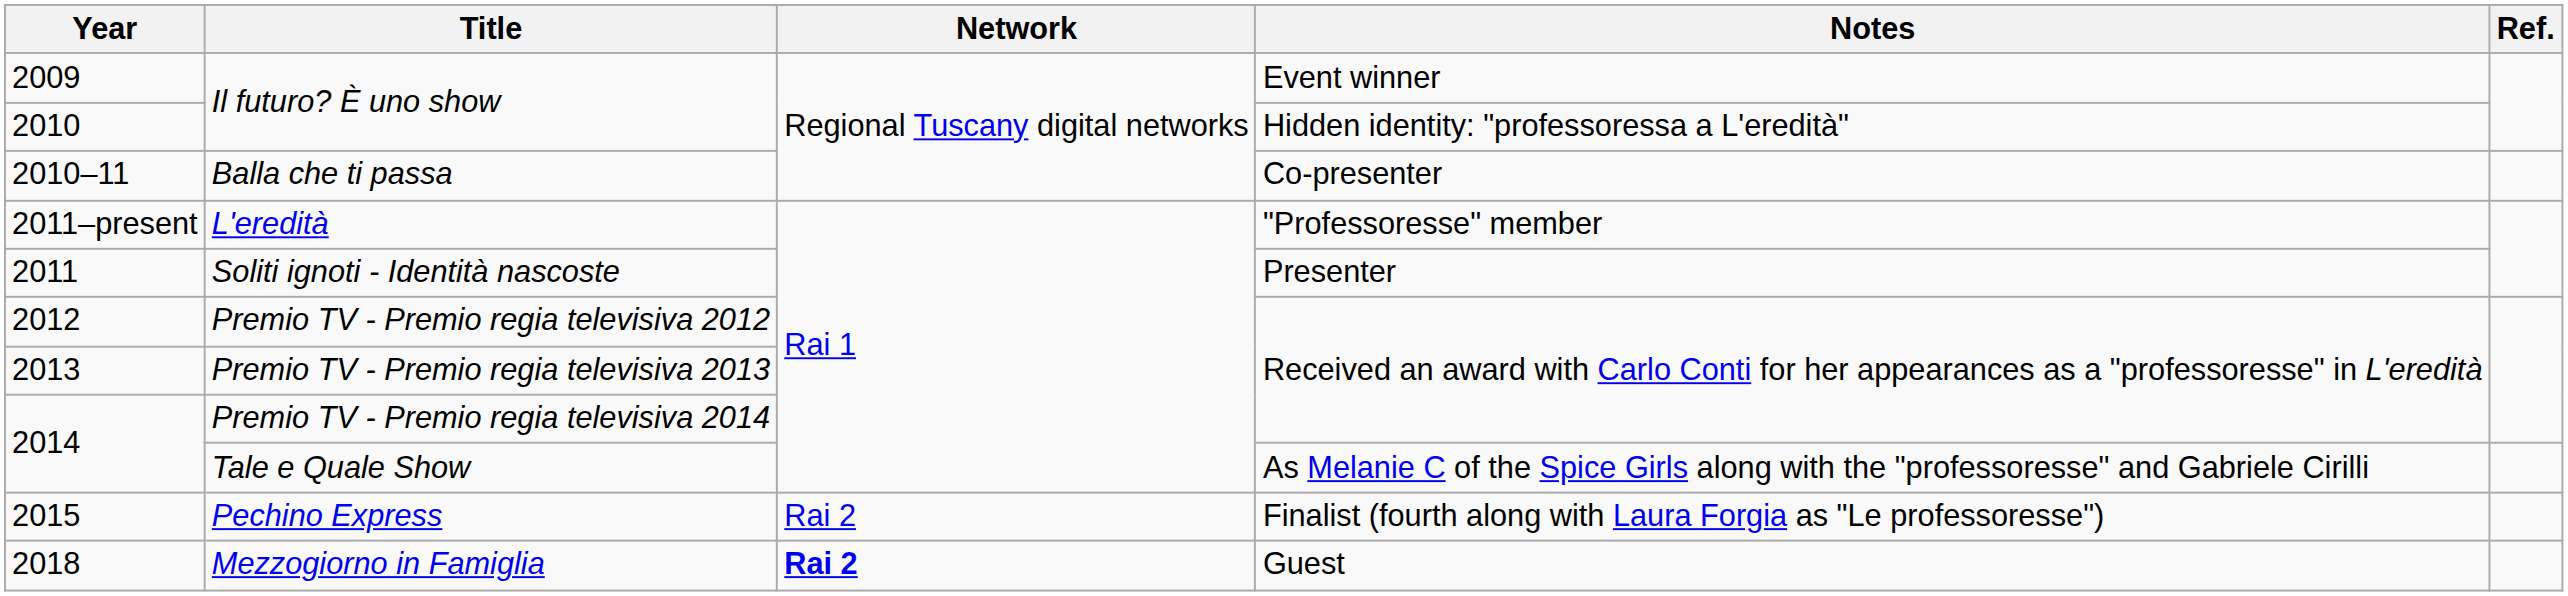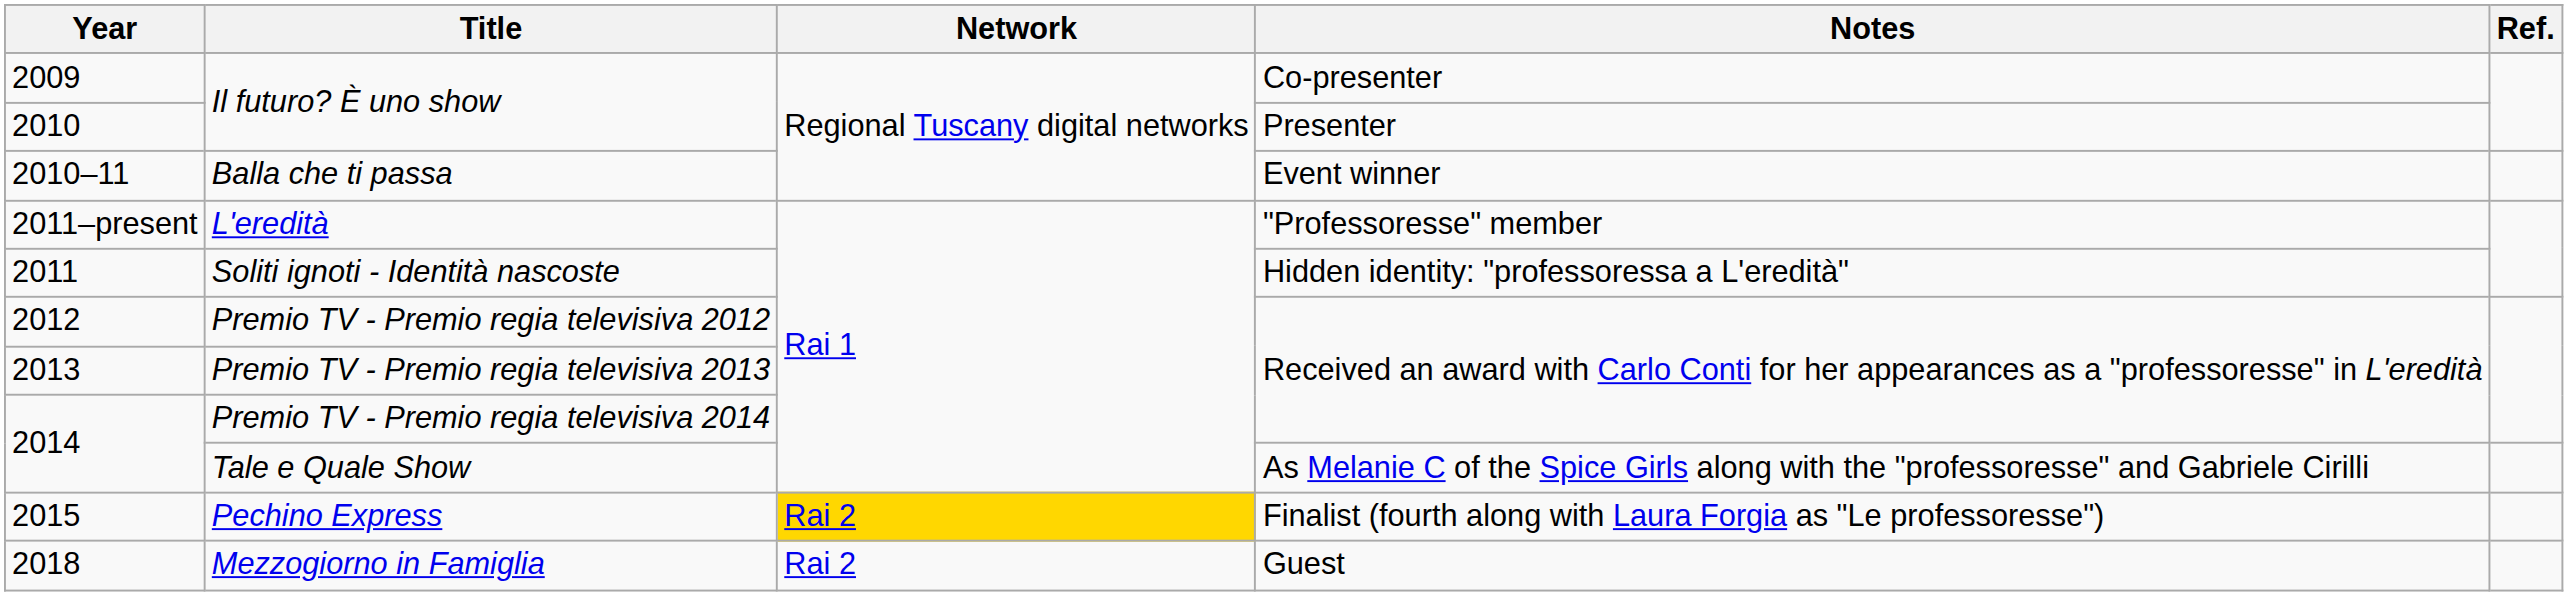2009 / Il futuro? È uno show | Notes: Event winner -> Co-presenter
2010 / Il futuro? È uno show | Notes: Hidden identity: "professoressa a L'eredità" -> Presenter
Balla che ti passa | Notes: Co-presenter -> Event winner
Soliti ignoti - Identità nascoste | Notes: Presenter -> Hidden identity: "professoressa a L'eredità"
Pechino Express | Network: no background -> gold background
Mezzogiorno in Famiglia | Network: bold -> normal
